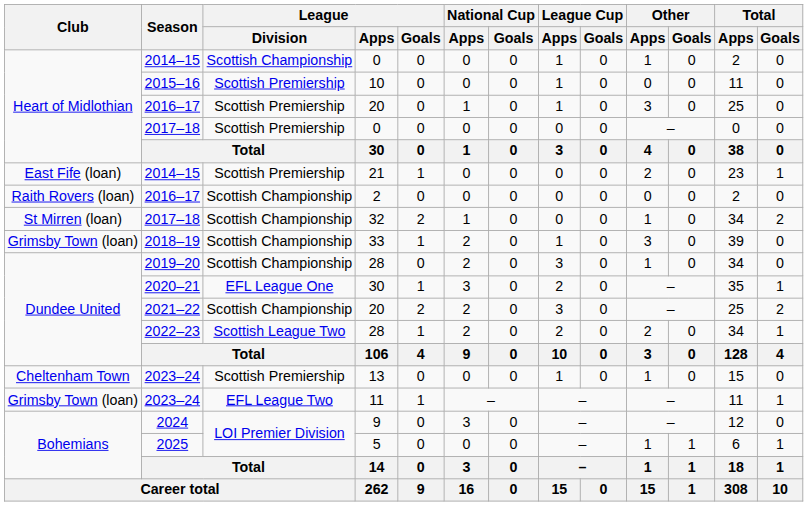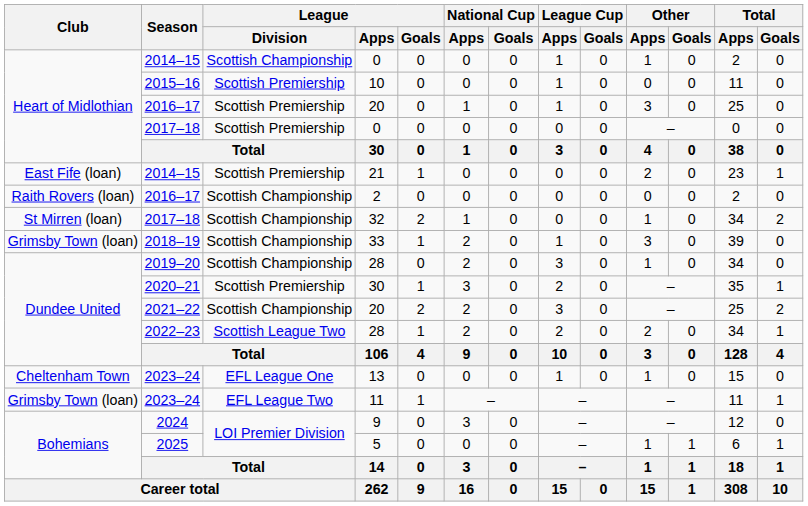2020–21 / 30 | League / Division: EFL League One -> Scottish Premiership
13 | League / Division: Scottish Premiership -> EFL League One
